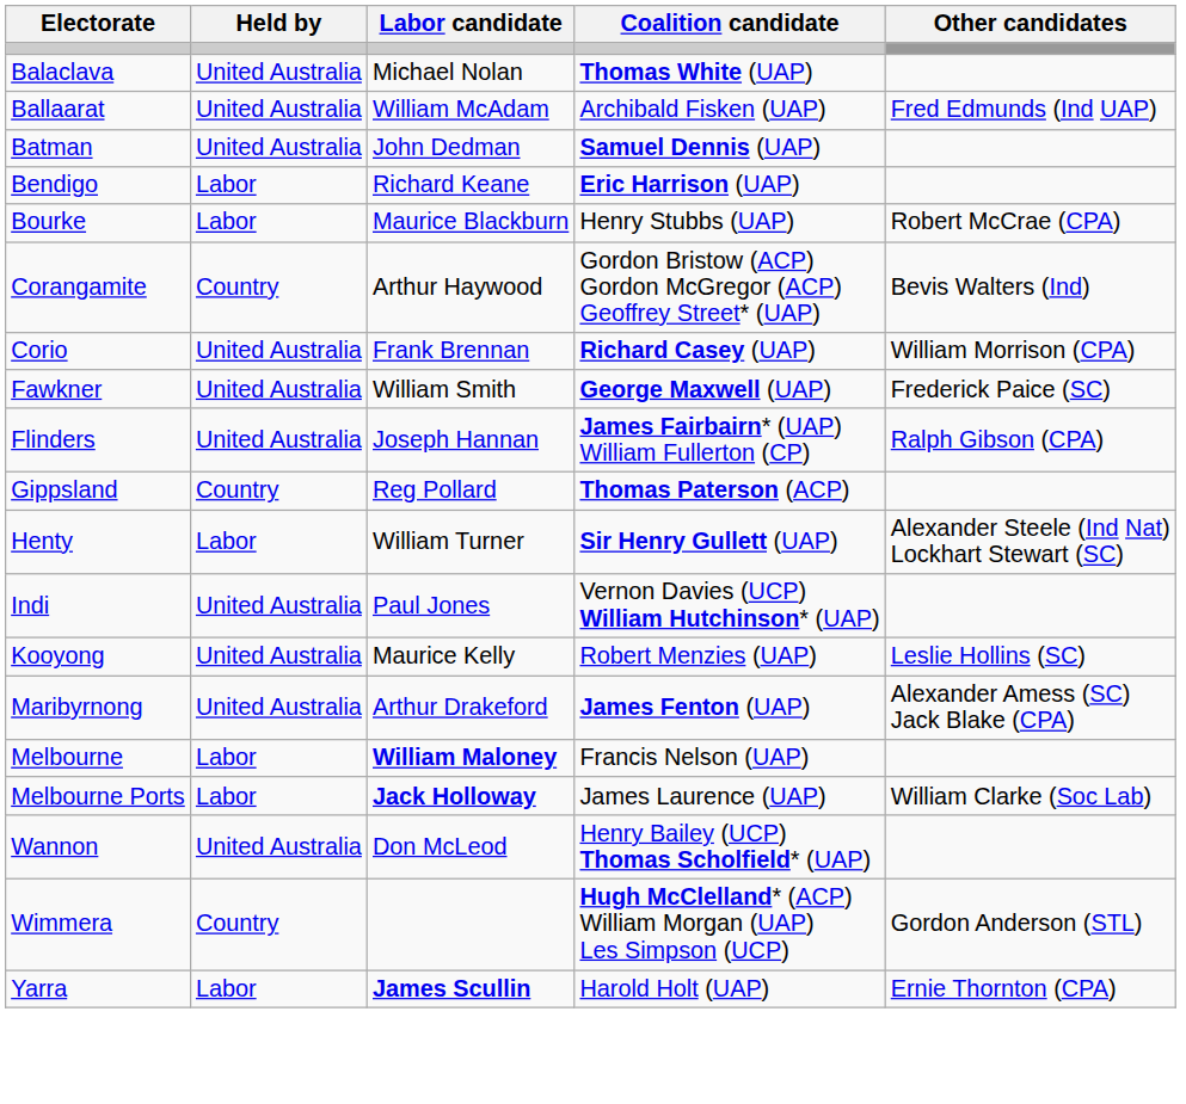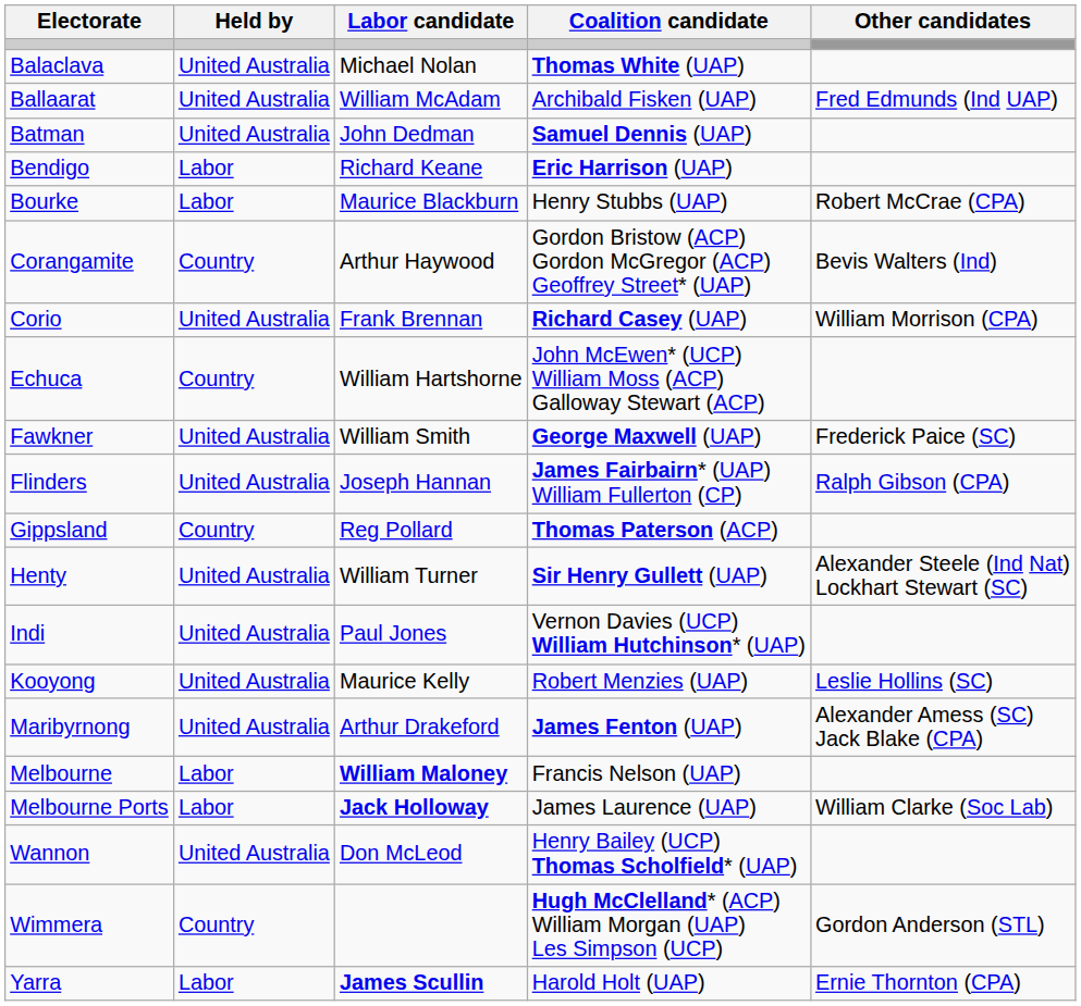+ row: Echuca | Country | William Hartshorne | John McEwen* (UCP) William Moss (ACP) Galloway Stewart (ACP)
Henty | Held by: Labor -> United Australia
